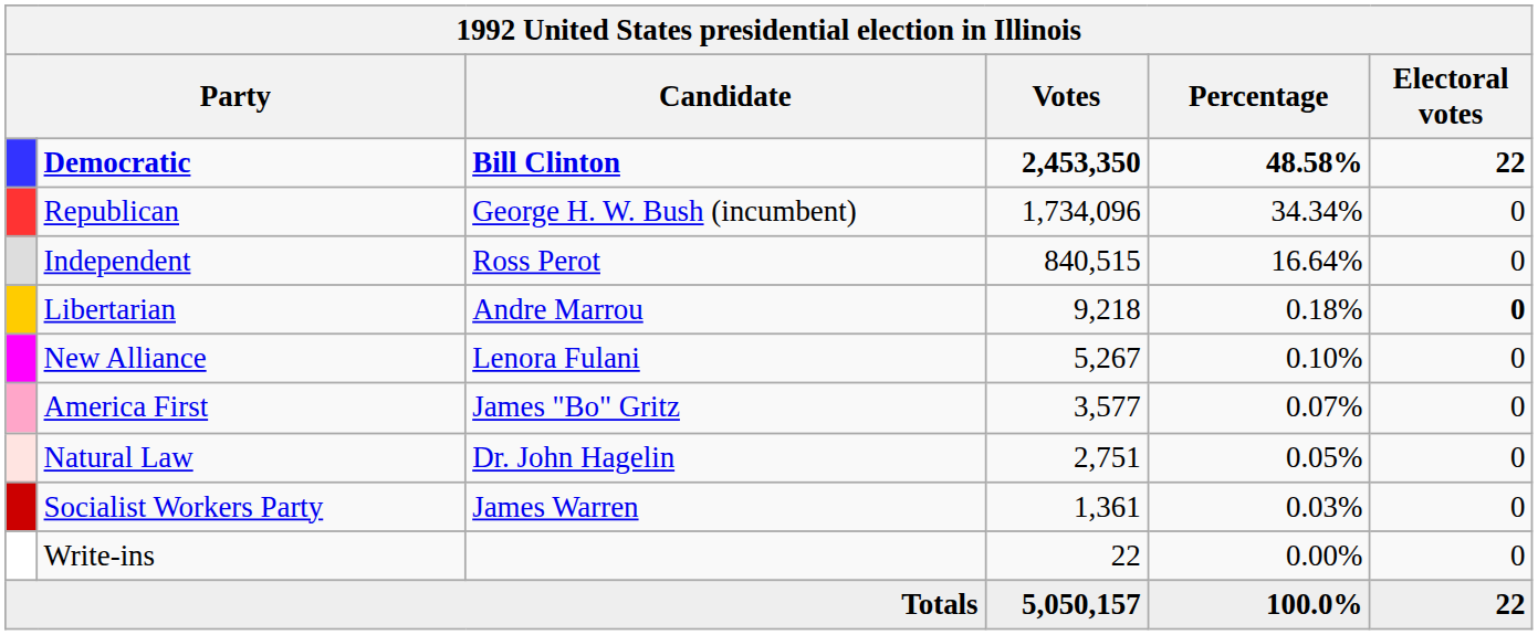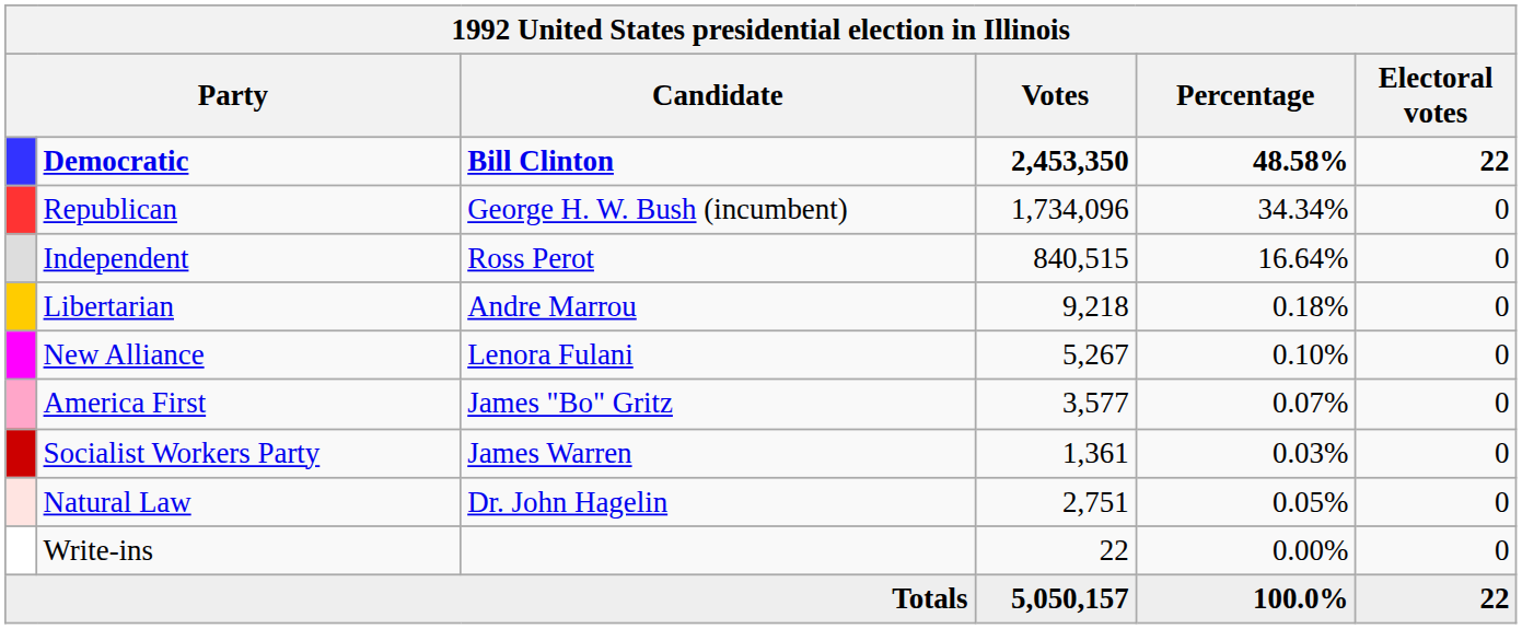Libertarian | Electoral votes: bold -> normal
rows swapped: Natural Law <-> Socialist Workers Party
